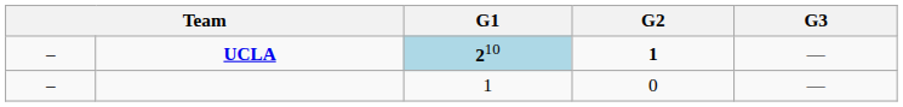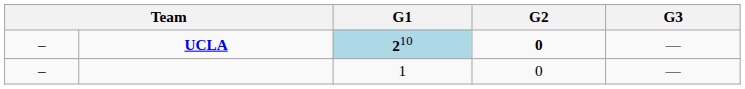UCLA | G2: 1 -> 0
